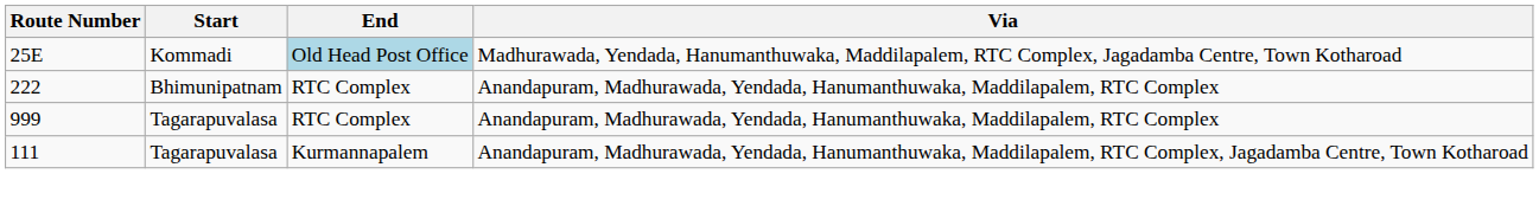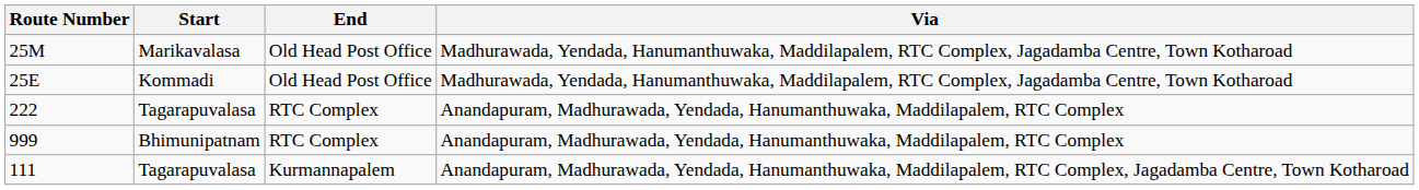+ row: 25M | Marikavalasa | Old Head Post Office | Madhurawada, Yendada, Hanumanthuwaka, Maddilapalem, RTC Complex, Jagadamba Centre, Town Kotharoad
25E | End: lightblue background -> no background
222 | Start: Bhimunipatnam -> Tagarapuvalasa
999 | Start: Tagarapuvalasa -> Bhimunipatnam
